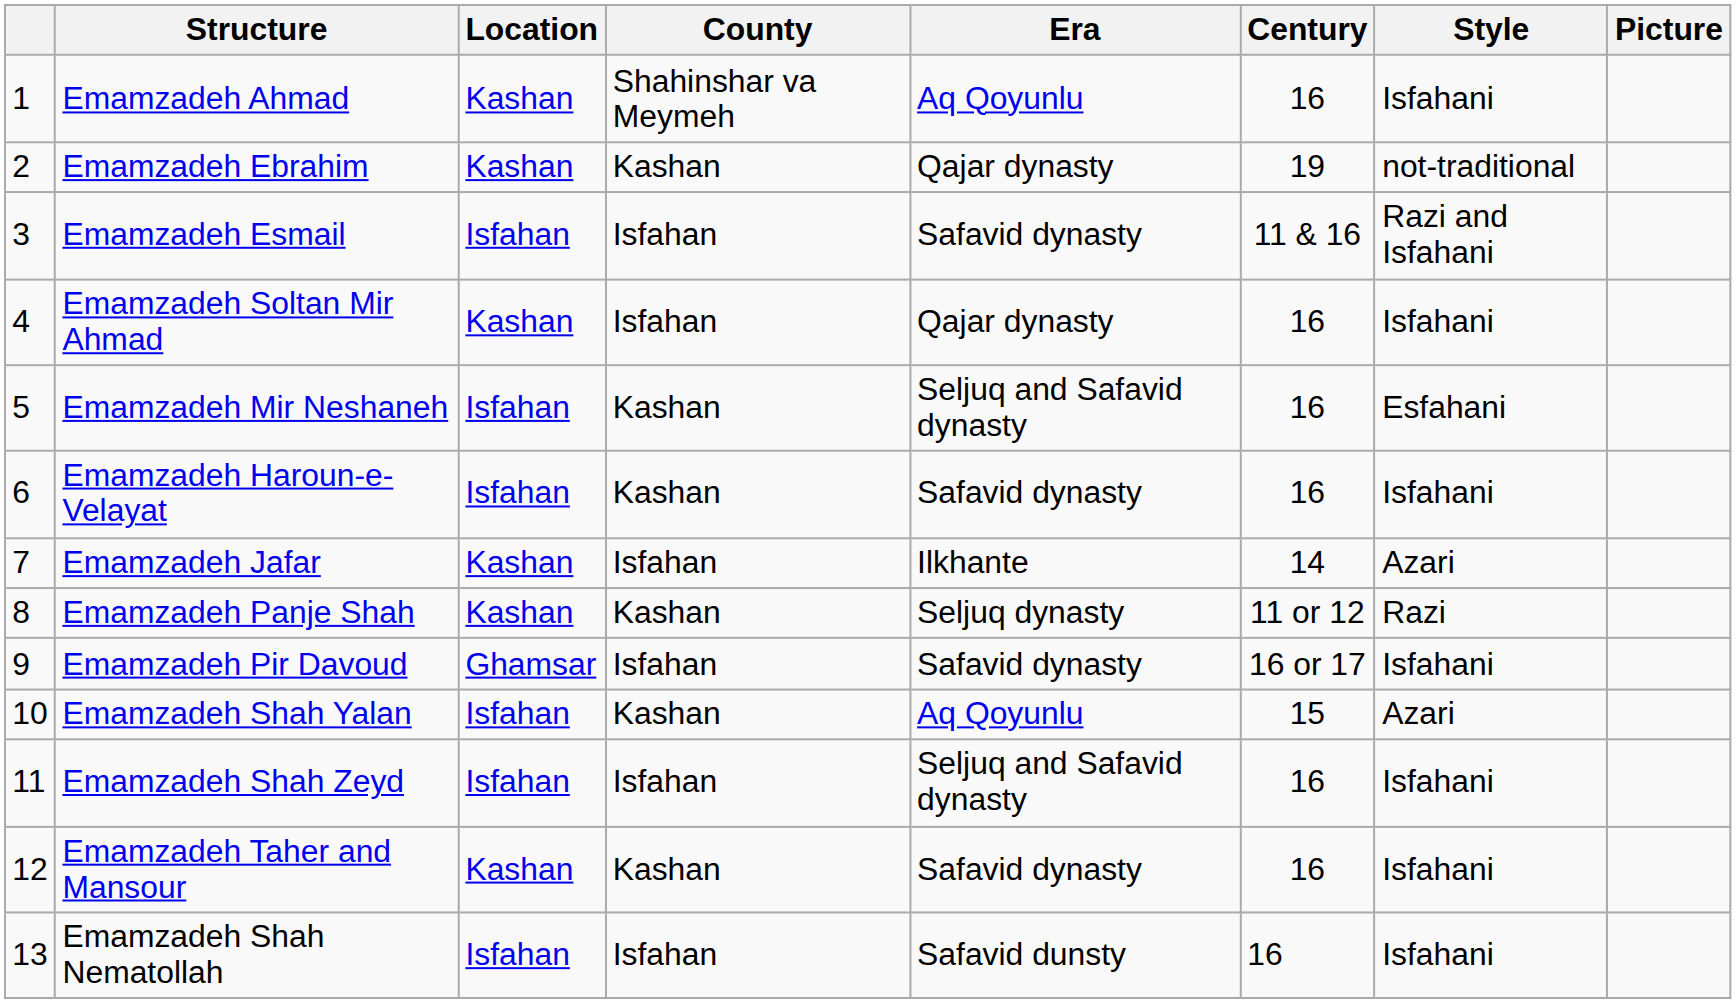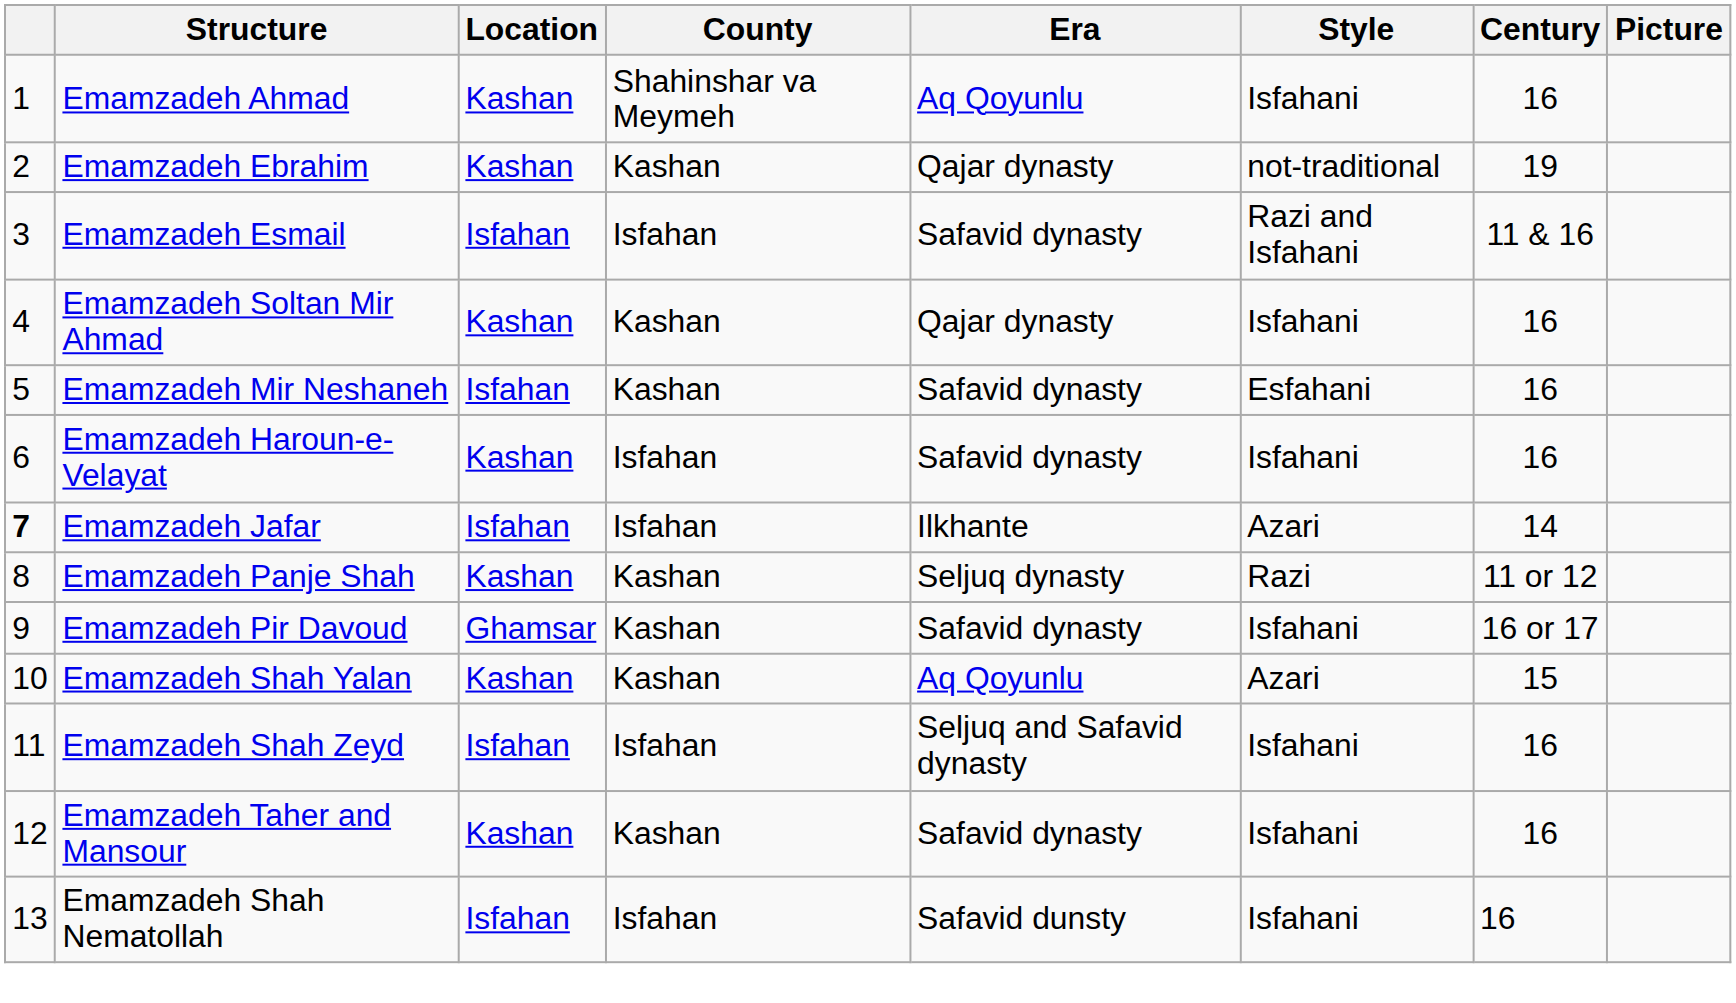columns swapped: Century <-> Style
Emamzadeh Soltan Mir Ahmad | County: Isfahan -> Kashan
Emamzadeh Mir Neshaneh | Era: Seljuq and Safavid dynasty -> Safavid dynasty
Emamzadeh Haroun-e-Velayat | Location: Isfahan -> Kashan
Emamzadeh Haroun-e-Velayat | County: Kashan -> Isfahan
Emamzadeh Jafar | column 1: normal -> bold
Emamzadeh Jafar | Location: Kashan -> Isfahan
Emamzadeh Pir Davoud | County: Isfahan -> Kashan
Emamzadeh Shah Yalan | Location: Isfahan -> Kashan
